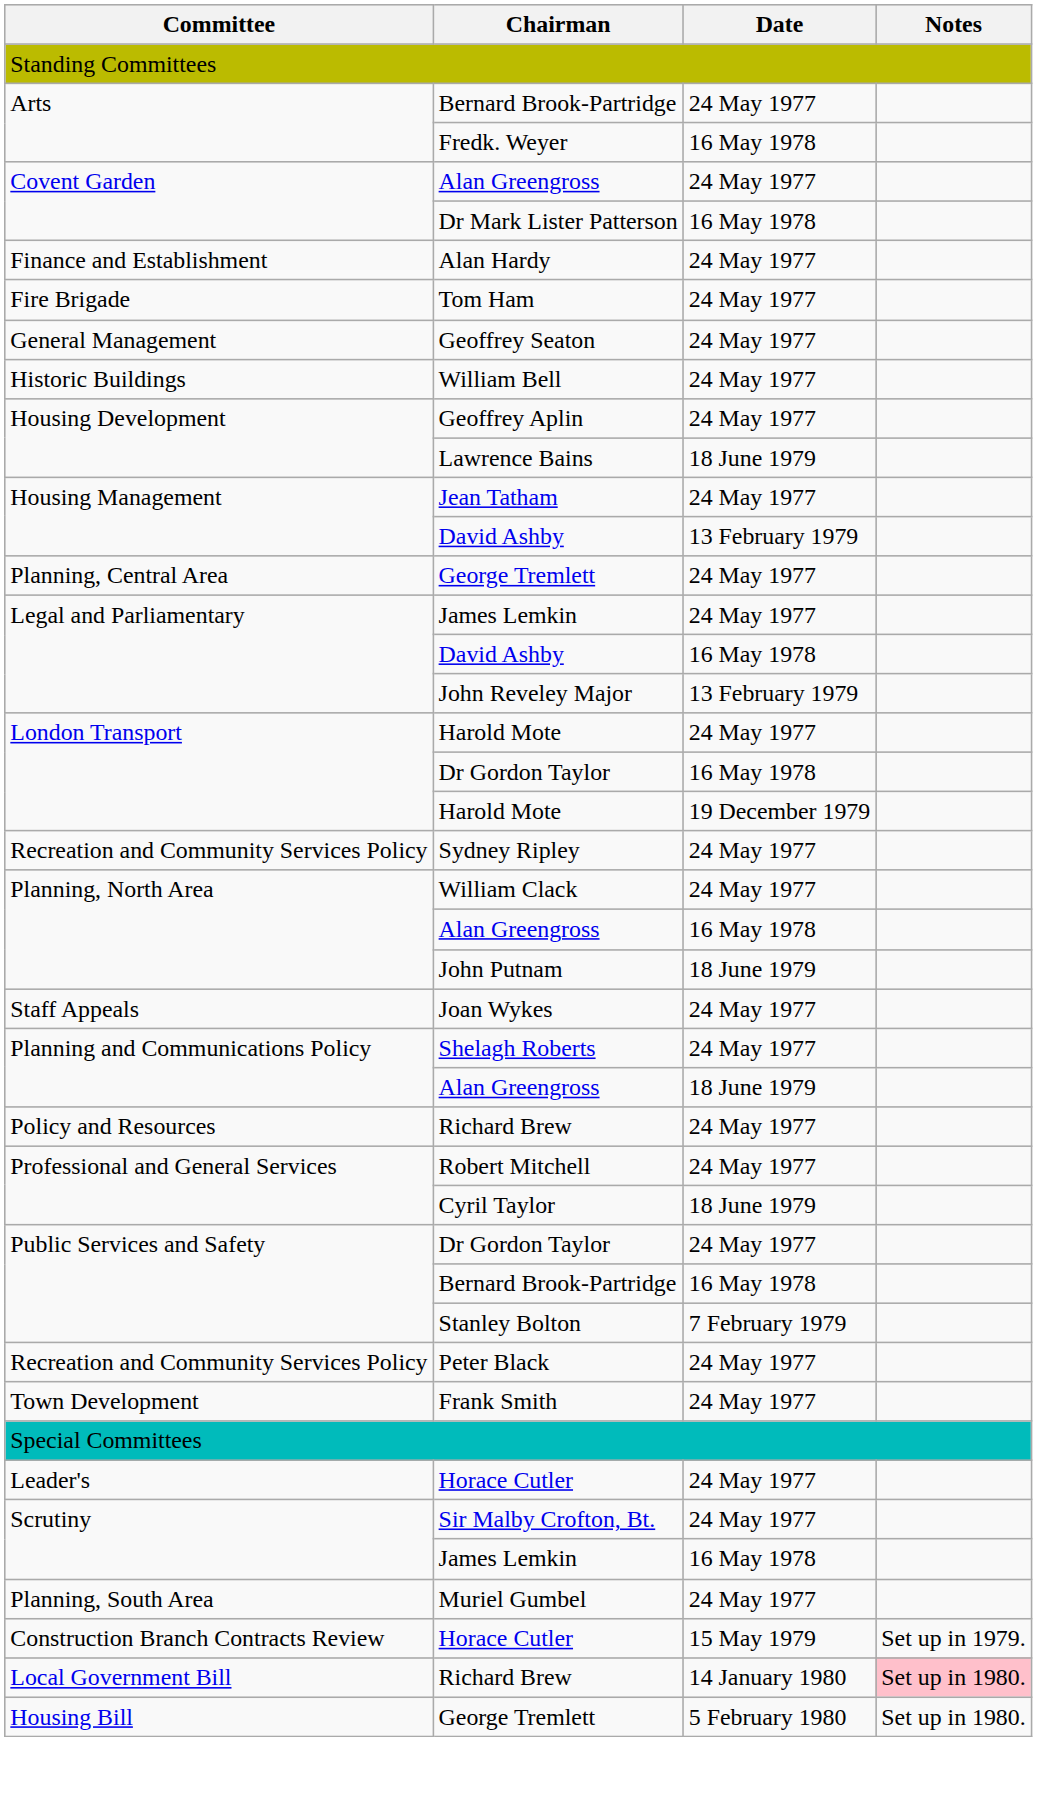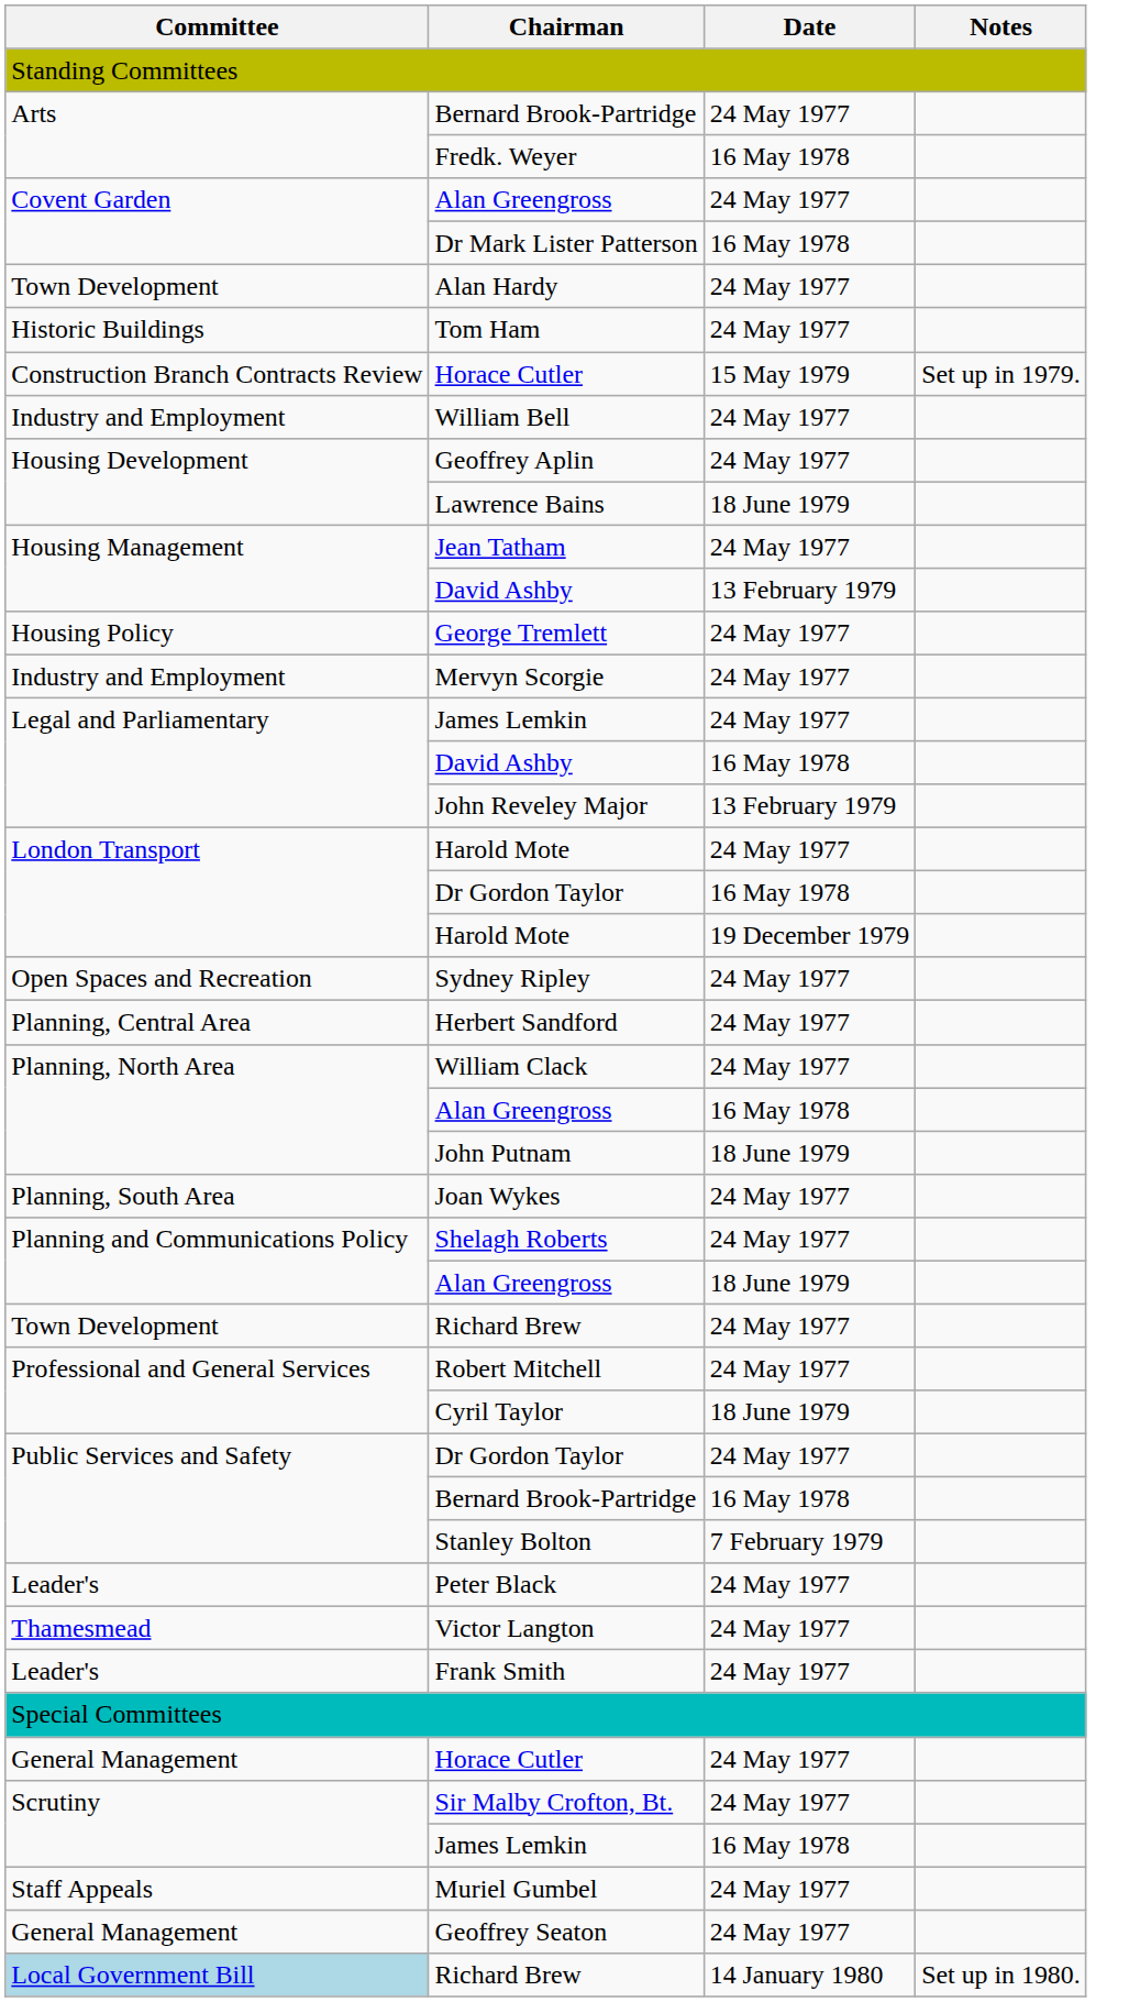Alan Hardy | Committee: Finance and Establishment -> Town Development
Tom Ham | Committee: Fire Brigade -> Historic Buildings
rows swapped: Geoffrey Seaton <-> Horace Cutler / 15 May 1979
William Bell | Committee: Historic Buildings -> Industry and Employment
George Tremlett / 24 May 1977 | Committee: Planning, Central Area -> Housing Policy
+ row: Industry and Employment | Mervyn Scorgie | 24 May 1977
Sydney Ripley | Committee: Recreation and Community Services Policy -> Open Spaces and Recreation
+ row: Planning, Central Area | Herbert Sandford | 24 May 1977
Joan Wykes | Committee: Staff Appeals -> Planning, South Area
Richard Brew / 24 May 1977 | Committee: Policy and Resources -> Town Development
Peter Black | Committee: Recreation and Community Services Policy -> Leader's
+ row: Thamesmead | Victor Langton | 24 May 1977
Frank Smith | Committee: Town Development -> Leader's
Horace Cutler / 24 May 1977 | Committee: Leader's -> General Management
Muriel Gumbel | Committee: Planning, South Area -> Staff Appeals
Richard Brew / 14 January 1980 | Committee: no background -> lightblue background
Richard Brew / 14 January 1980 | Notes: pink background -> no background
- row: Housing Bill | George Tremlett | 5 February 1980 | Set up in 1980.
